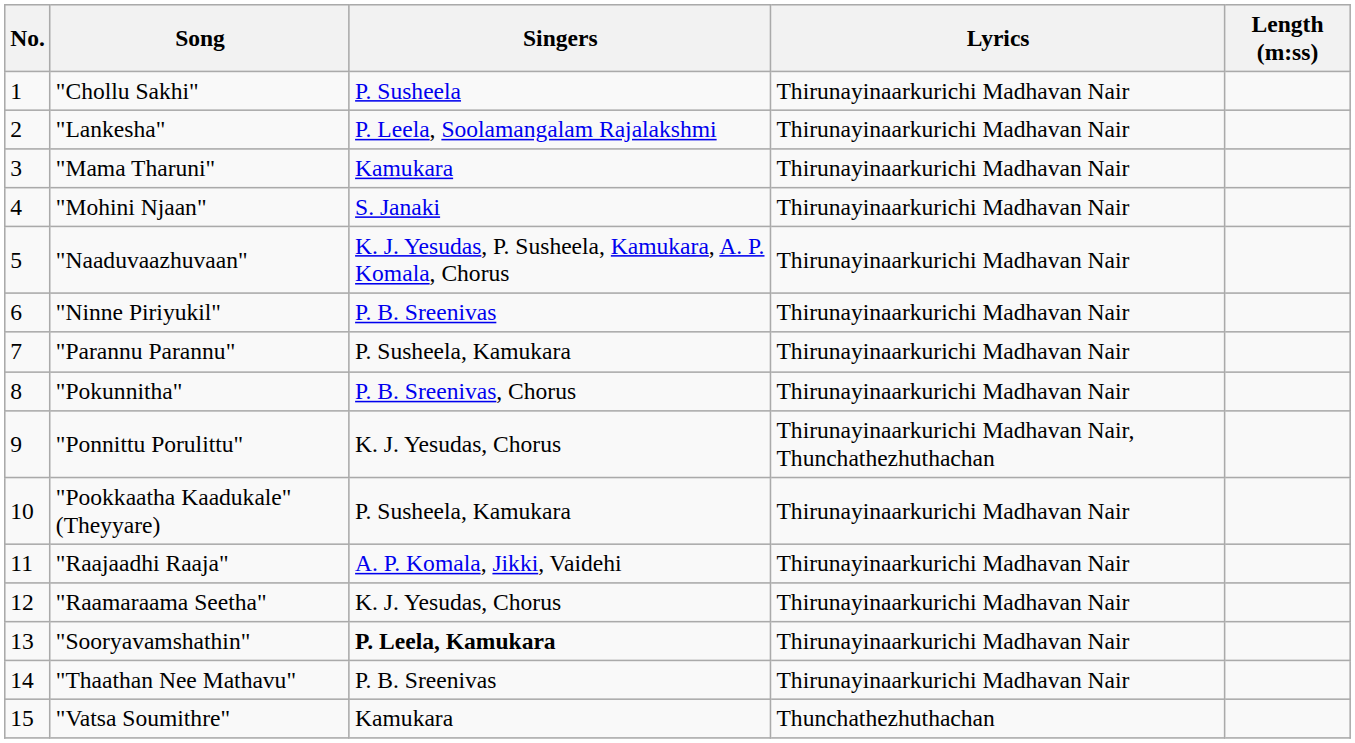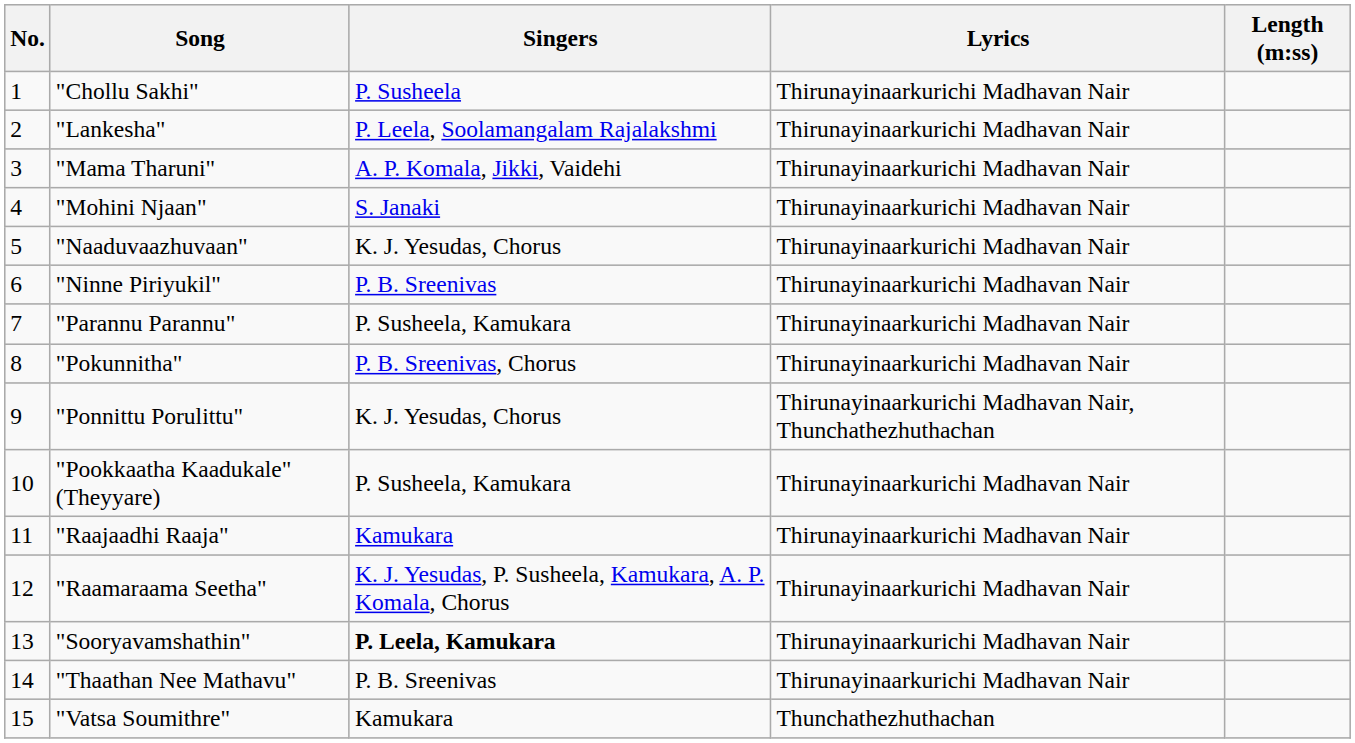"Mama Tharuni" | Singers: Kamukara -> A. P. Komala, Jikki, Vaidehi
"Naaduvaazhuvaan" | Singers: K. J. Yesudas, P. Susheela, Kamukara, A. P. Komala, Chorus -> K. J. Yesudas, Chorus
"Raajaadhi Raaja" | Singers: A. P. Komala, Jikki, Vaidehi -> Kamukara
"Raamaraama Seetha" | Singers: K. J. Yesudas, Chorus -> K. J. Yesudas, P. Susheela, Kamukara, A. P. Komala, Chorus
